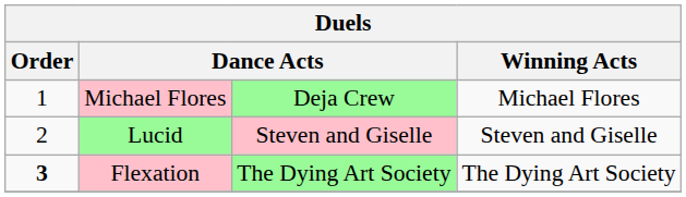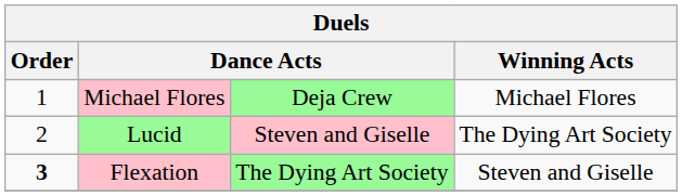Lucid | Winning Acts: Steven and Giselle -> The Dying Art Society
Flexation | Winning Acts: The Dying Art Society -> Steven and Giselle
